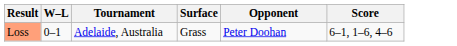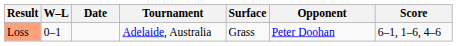+ column: Date
